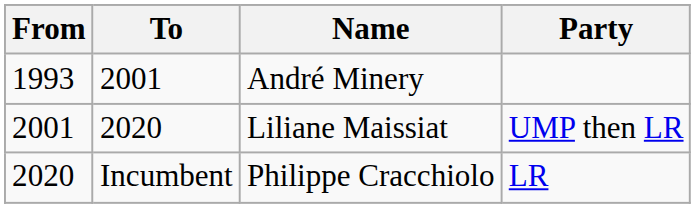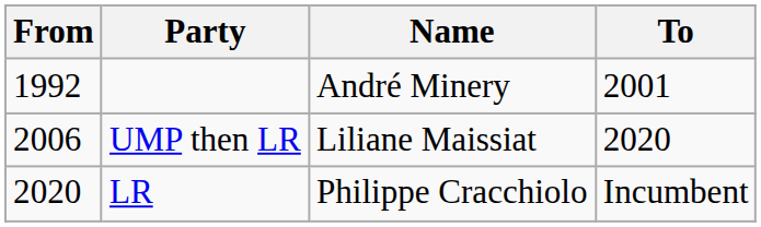columns swapped: To <-> Party
André Minery | From: 1993 -> 1992
Liliane Maissiat | From: 2001 -> 2006
